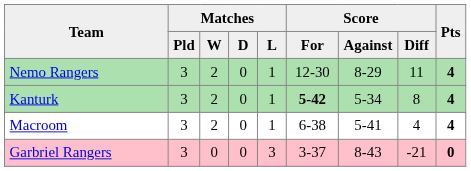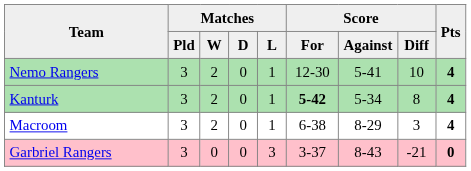Nemo Rangers | Score / Against: 8-29 -> 5-41
Nemo Rangers | Score / Diff: 11 -> 10
Macroom | Score / Against: 5-41 -> 8-29
Macroom | Score / Diff: 4 -> 3
